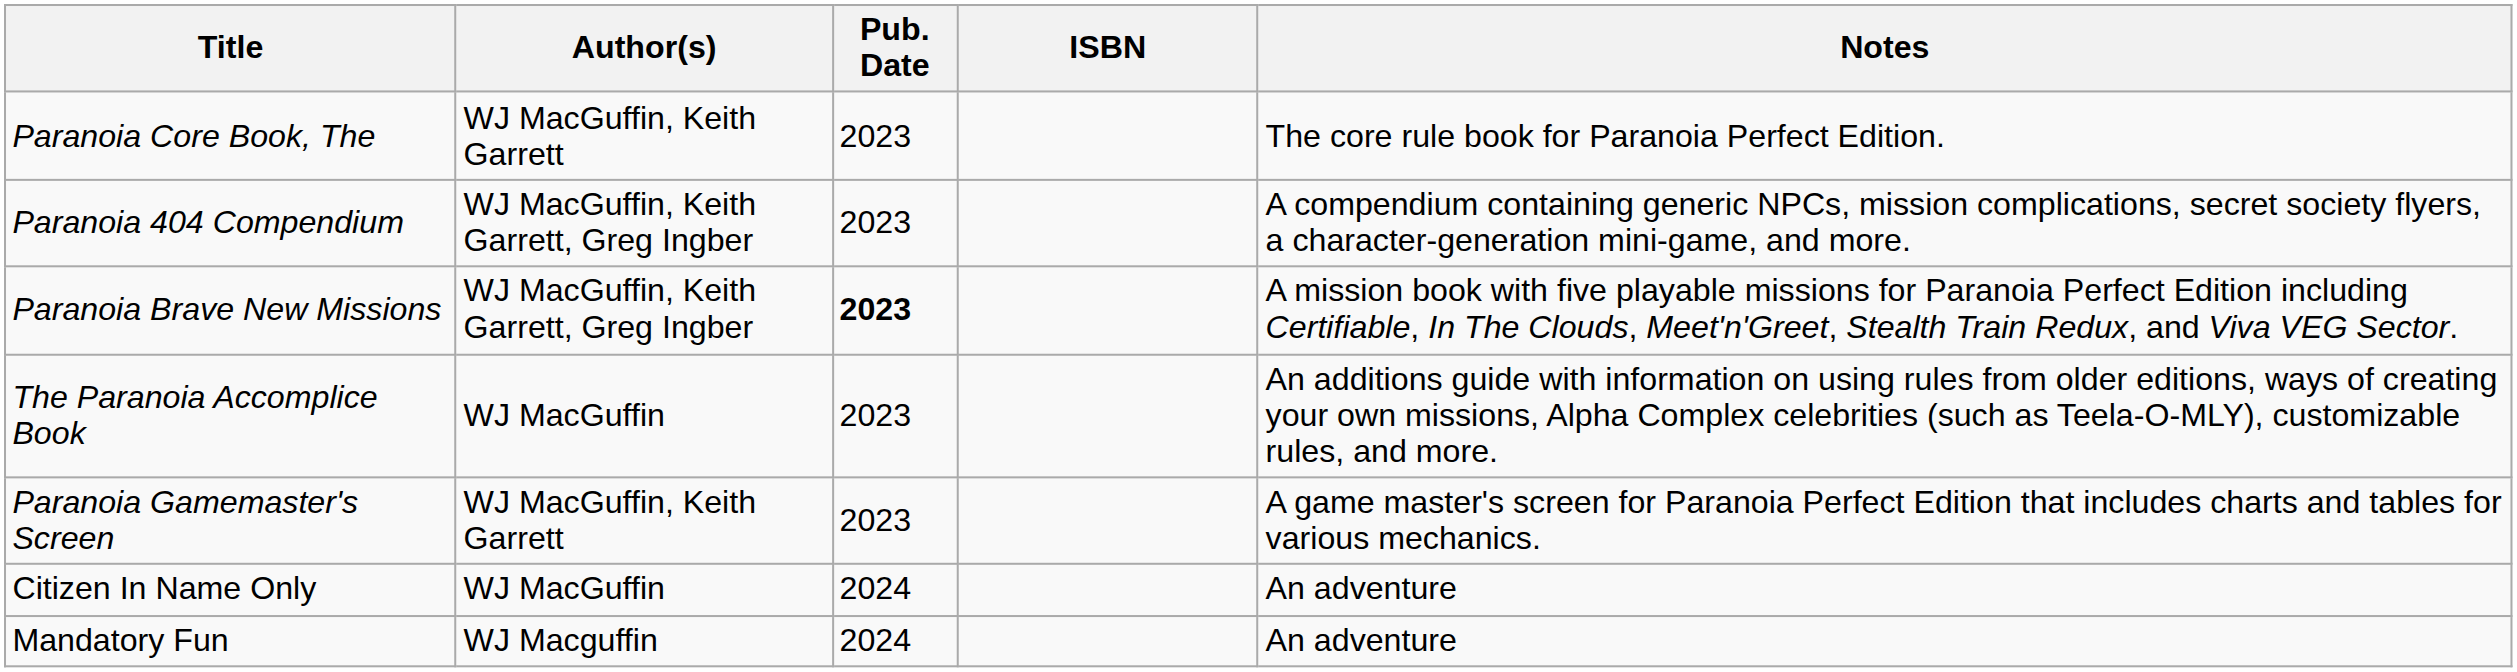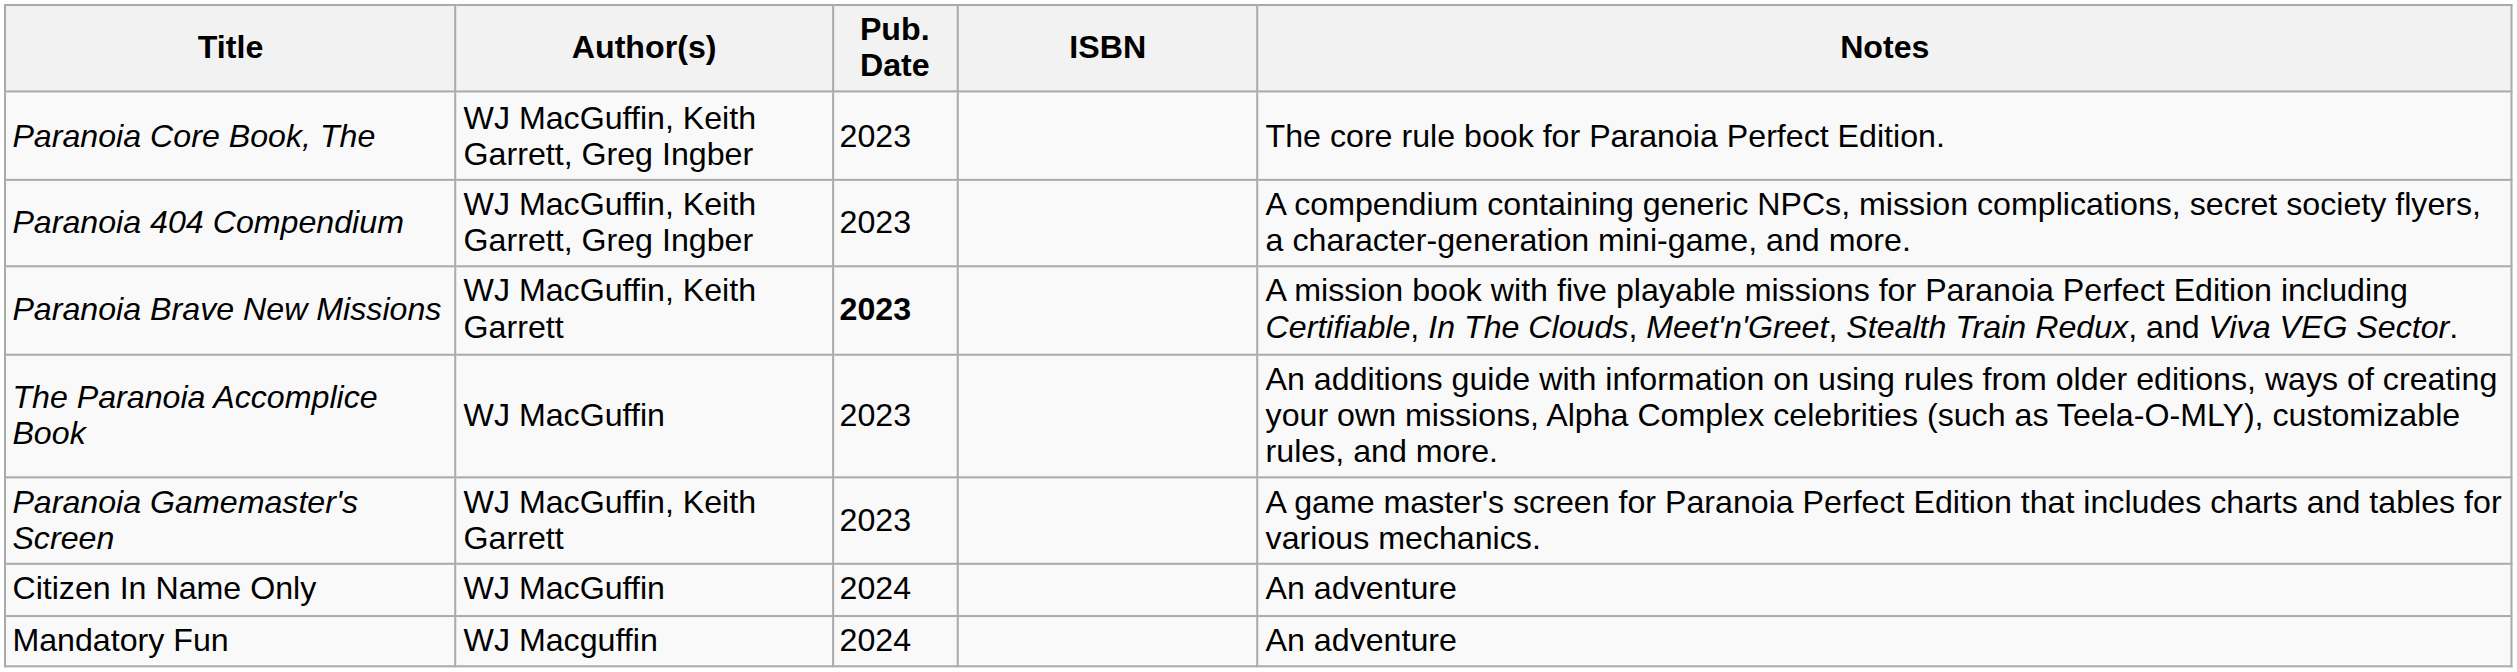Paranoia Core Book, The | Author(s): WJ MacGuffin, Keith Garrett -> WJ MacGuffin, Keith Garrett, Greg Ingber
Paranoia Brave New Missions | Author(s): WJ MacGuffin, Keith Garrett, Greg Ingber -> WJ MacGuffin, Keith Garrett
